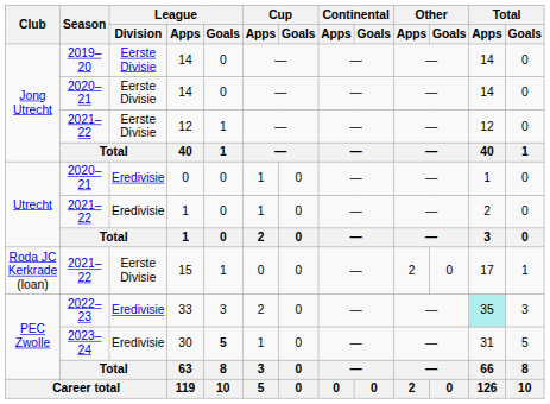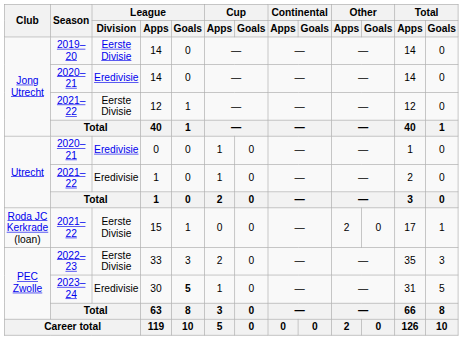2020–21 / 14 | League / Division: Eerste Divisie -> Eredivisie
33 | League / Division: Eredivisie -> Eerste Divisie
33 | Total / Apps: paleturquoise background -> no background
